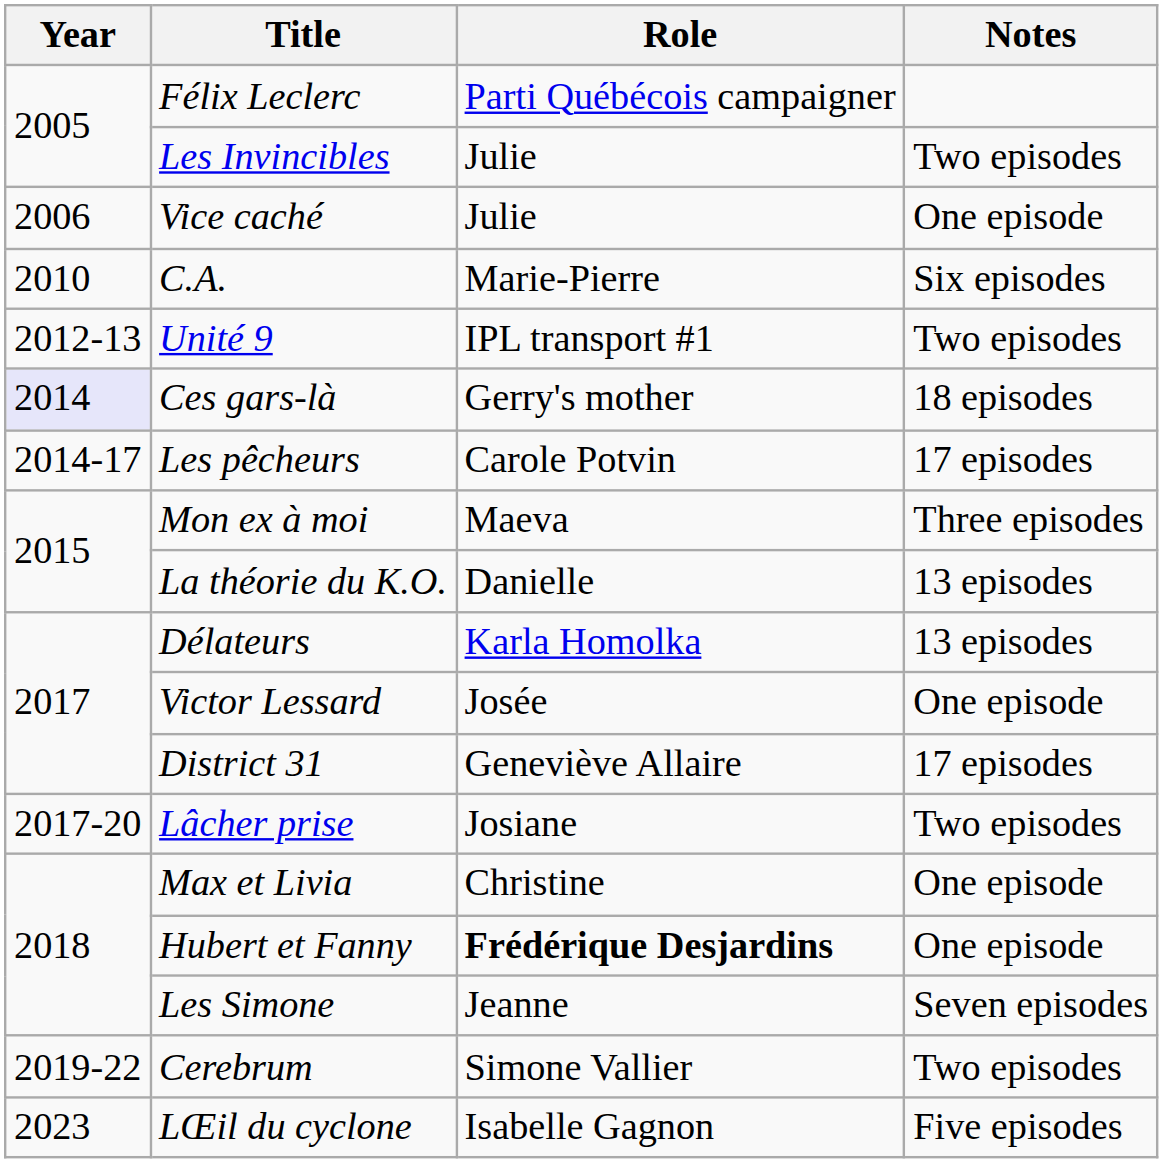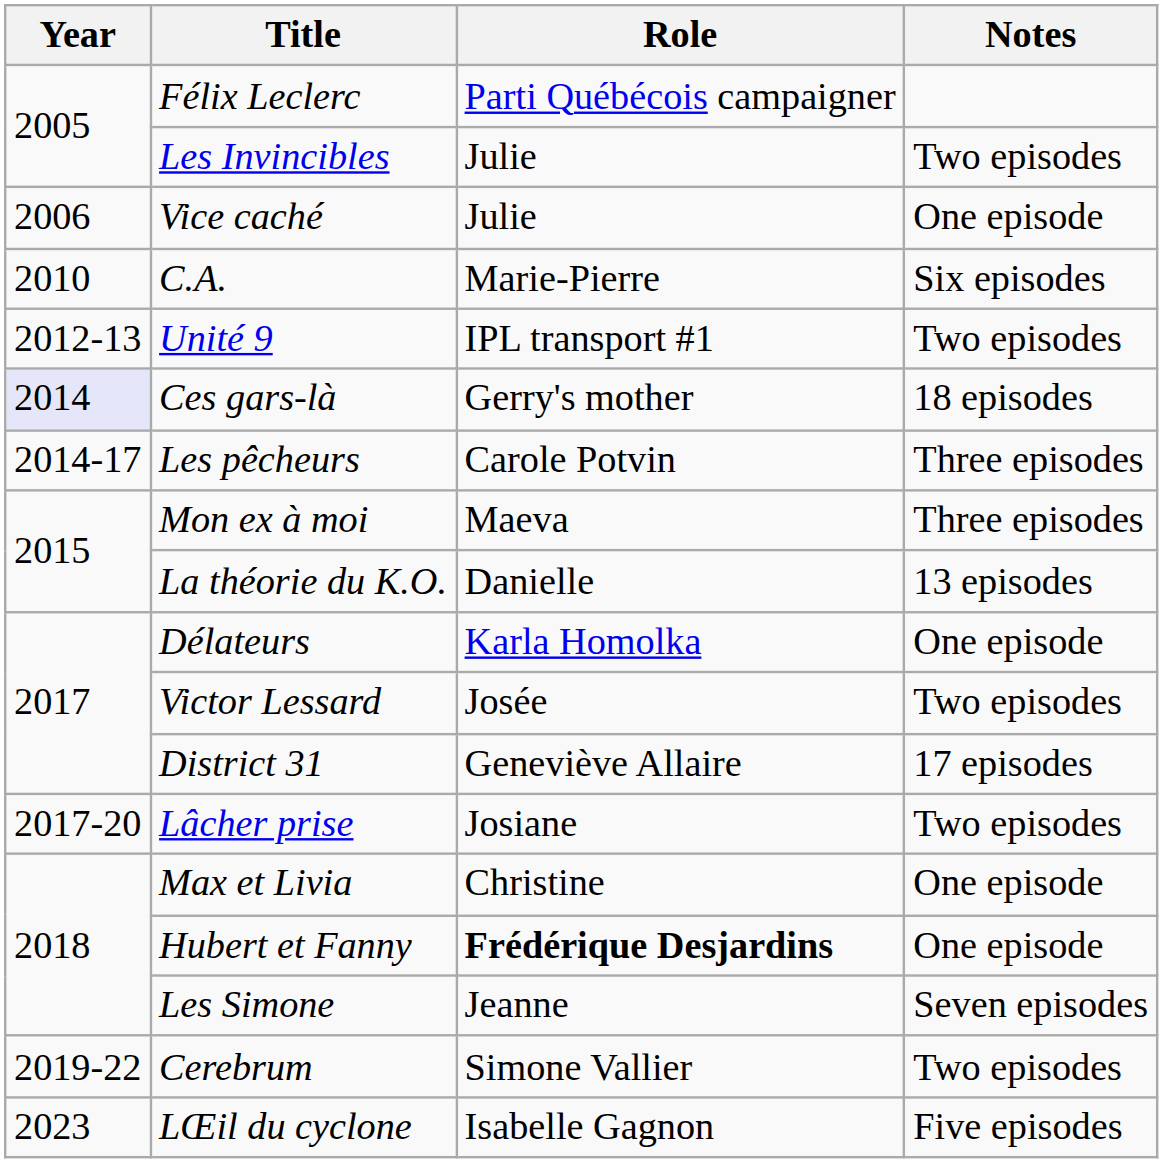Les pêcheurs | Notes: 17 episodes -> Three episodes
Délateurs | Notes: 13 episodes -> One episode
Victor Lessard | Notes: One episode -> Two episodes
